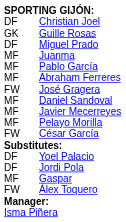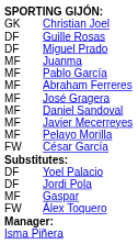Christian Joel | column 1: DF -> GK
Guille Rosas | column 1: GK -> DF
José Gragera | column 1: FW -> MF
